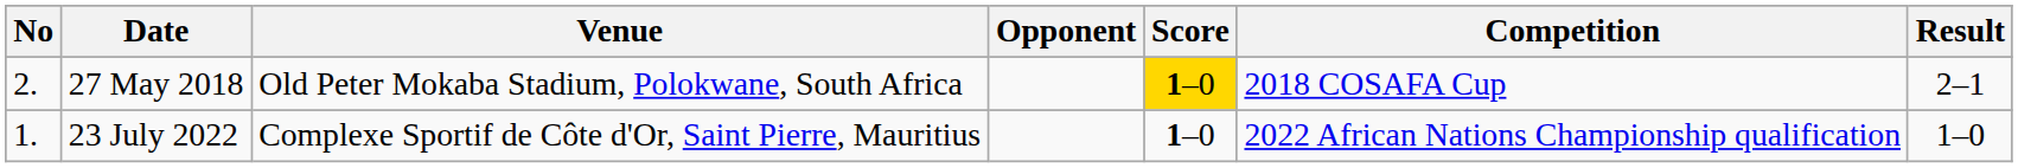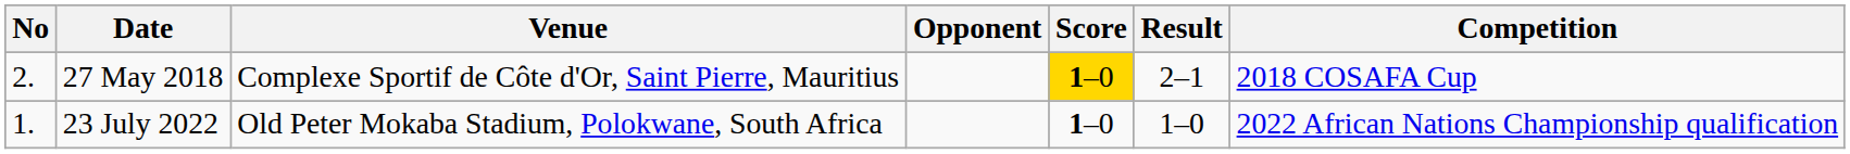columns swapped: Result <-> Competition
27 May 2018 | Venue: Old Peter Mokaba Stadium, Polokwane, South Africa -> Complexe Sportif de Côte d'Or, Saint Pierre, Mauritius
23 July 2022 | Venue: Complexe Sportif de Côte d'Or, Saint Pierre, Mauritius -> Old Peter Mokaba Stadium, Polokwane, South Africa
